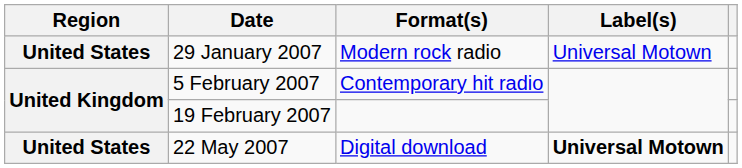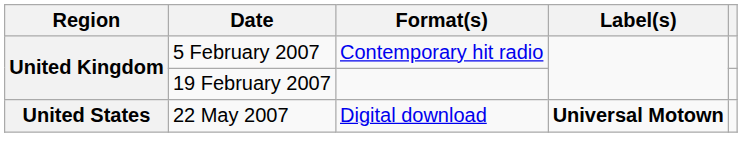- row: United States | 29 January 2007 | Modern rock radio | Universal Motown
